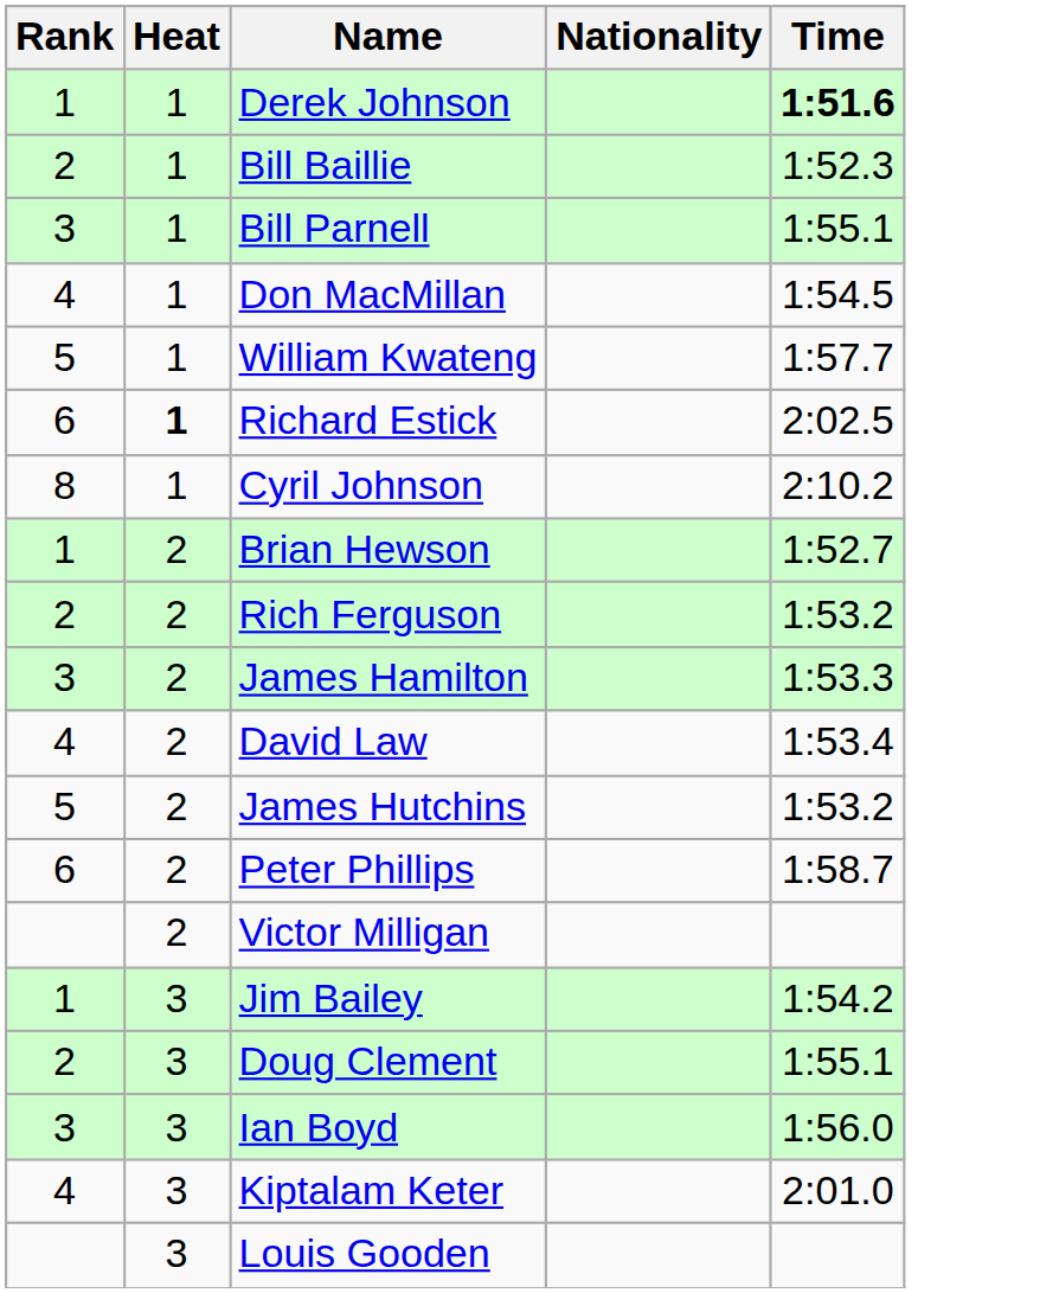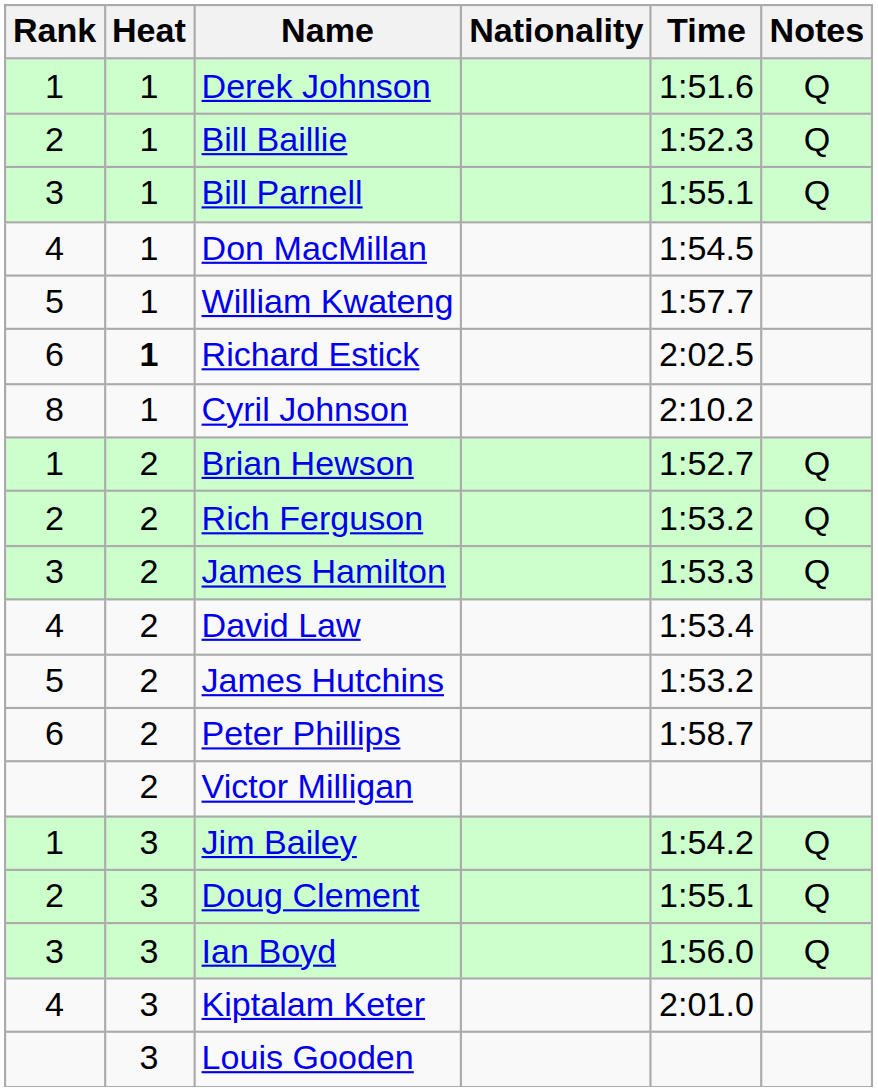+ column: Notes | Q | Q | Q | Q | Q | Q | Q | Q | Q
Derek Johnson | Time: bold -> normal
